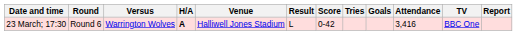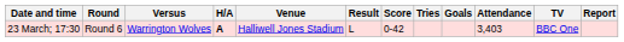23 March; 17:30 | Attendance: 3,416 -> 3,403
